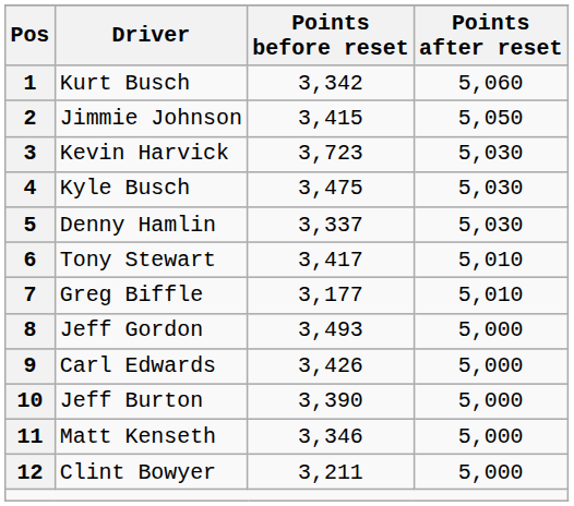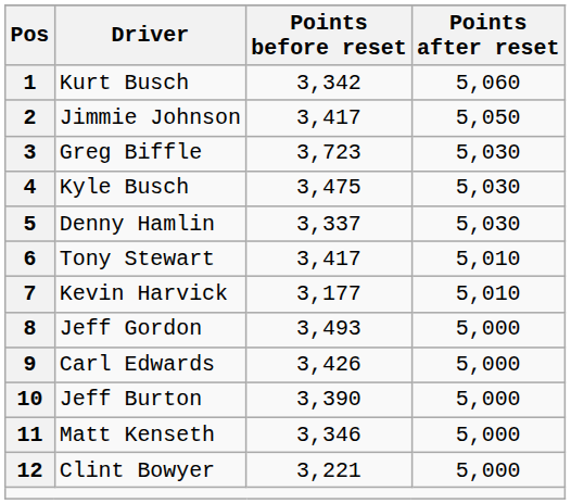2 | Points before reset: 3,415 -> 3,417
3 | Driver: Kevin Harvick -> Greg Biffle
7 | Driver: Greg Biffle -> Kevin Harvick
12 | Points before reset: 3,211 -> 3,221
